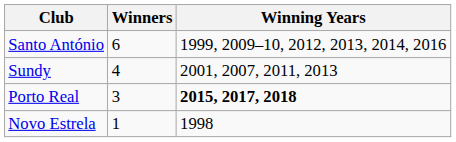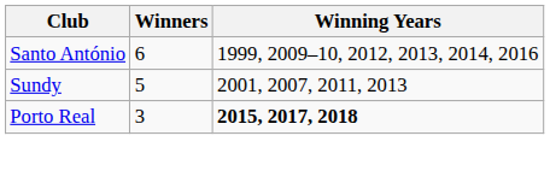Sundy | Winners: 4 -> 5
- row: Novo Estrela | 1 | 1998
